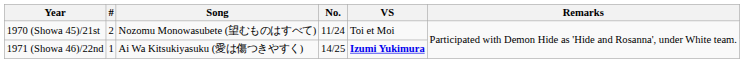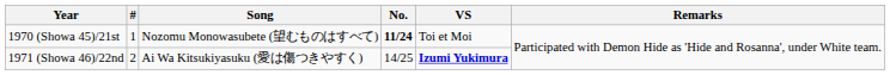1970 (Showa 45)/21st | #: 2 -> 1
1970 (Showa 45)/21st | No.: normal -> bold
1971 (Showa 46)/22nd | #: 1 -> 2
